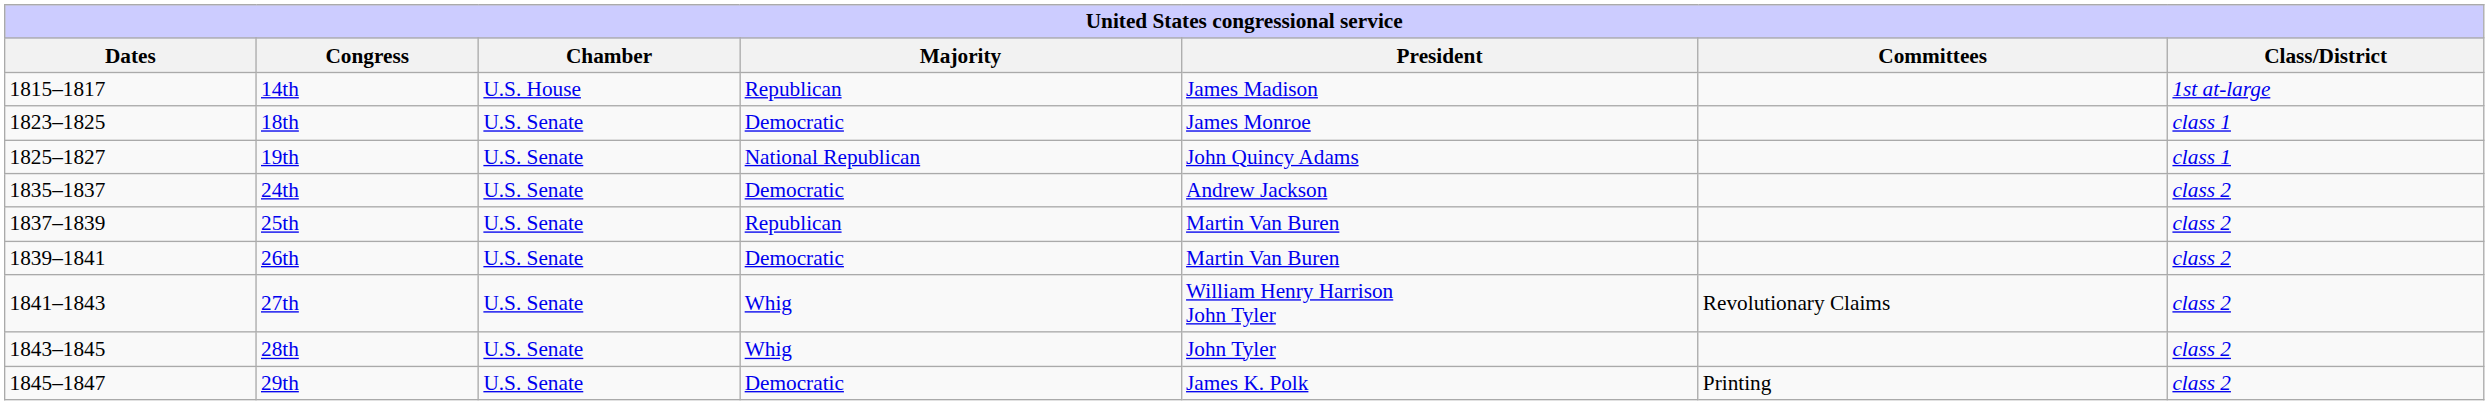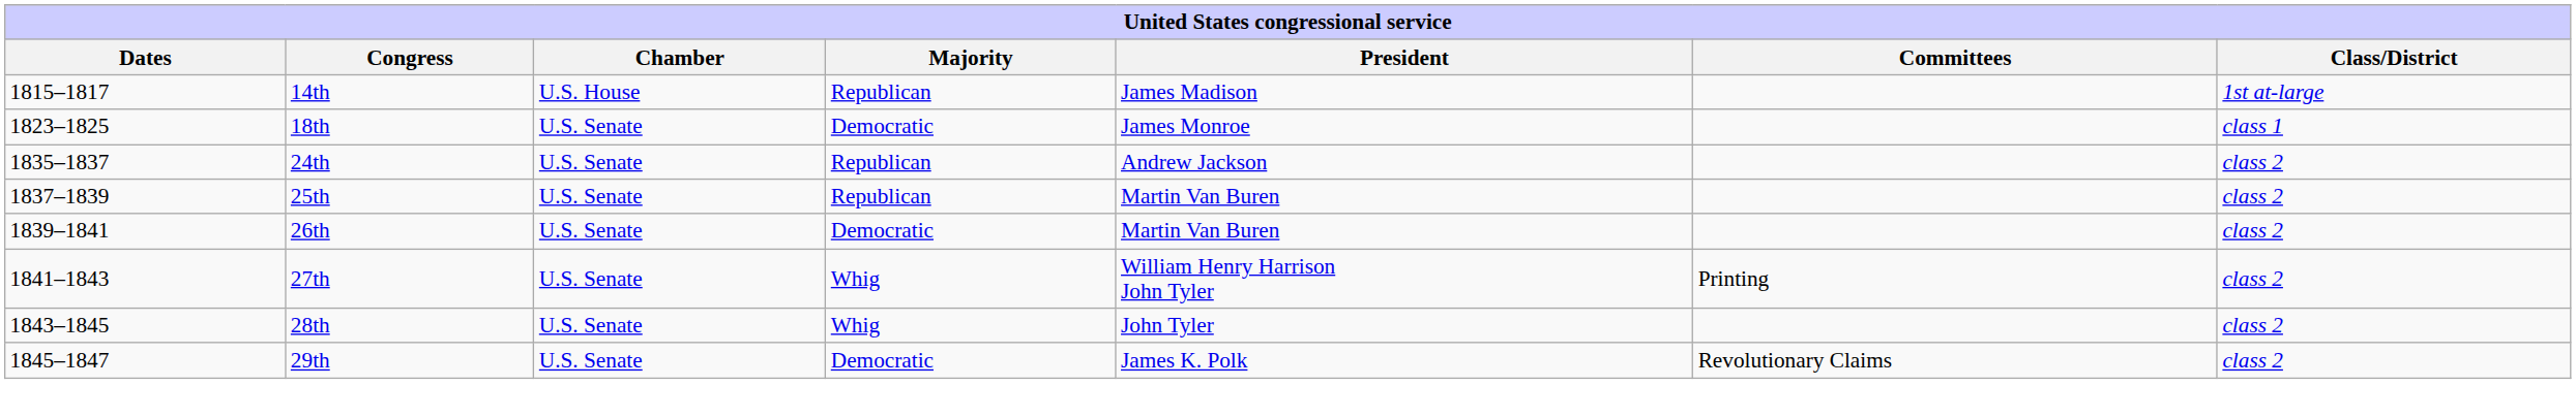- row: 1825–1827 | 19th | U.S. Senate | National Republican | John Quincy Adams | class 1
24th | Majority: Democratic -> Republican
27th | Committees: Revolutionary Claims -> Printing
29th | Committees: Printing -> Revolutionary Claims
